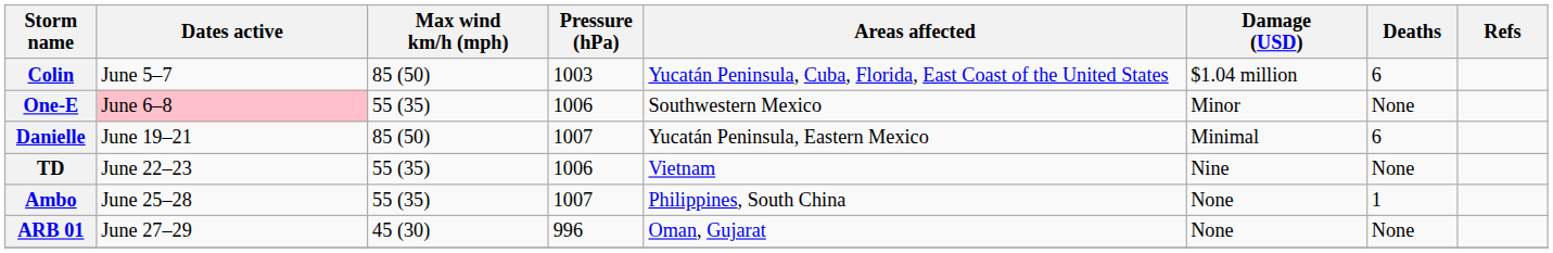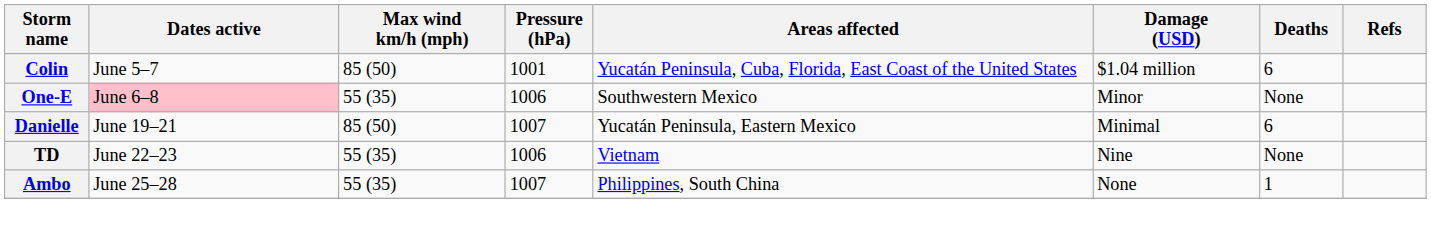Colin | Pressure (hPa): 1003 -> 1001
- row: ARB 01 | June 27–29 | 45 (30) | 996 | Oman, Gujarat | None | None
